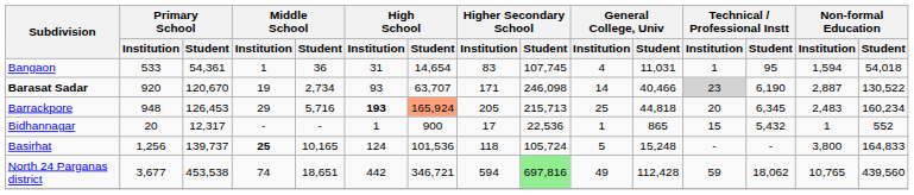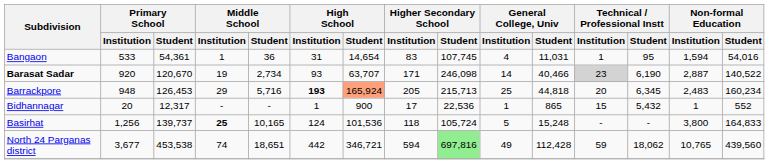Bangaon | Non-formal Education / Student: 54,018 -> 54,016
Barasat Sadar | Non-formal Education / Student: 130,522 -> 140,522
